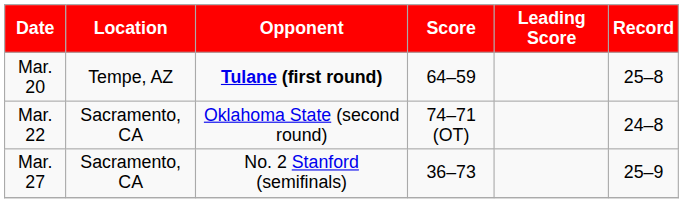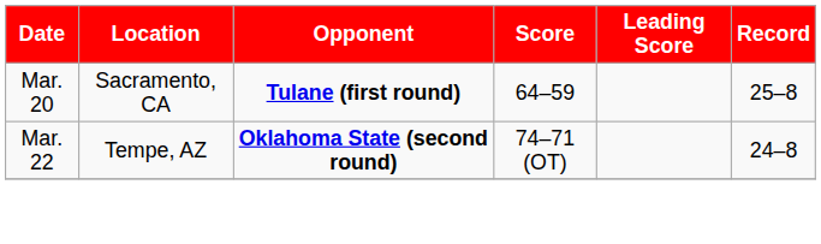Mar. 20 | Location: Tempe, AZ -> Sacramento, CA
Mar. 22 | Location: Sacramento, CA -> Tempe, AZ
Mar. 22 | Opponent: normal -> bold
- row: Mar. 27 | Sacramento, CA | No. 2 Stanford (semifinals) | 36–73 | 25–9
